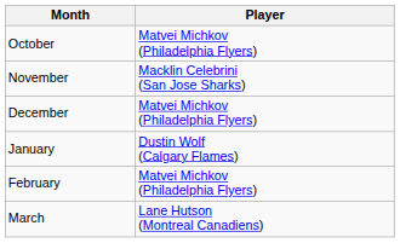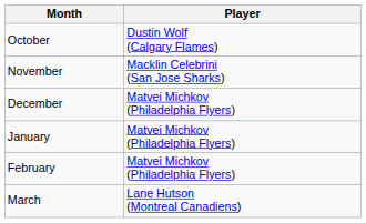October | Player: Matvei Michkov (Philadelphia Flyers) -> Dustin Wolf (Calgary Flames)
January | Player: Dustin Wolf (Calgary Flames) -> Matvei Michkov (Philadelphia Flyers)
